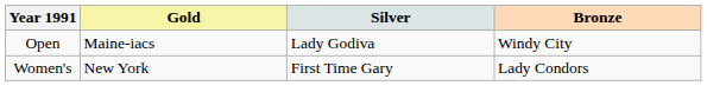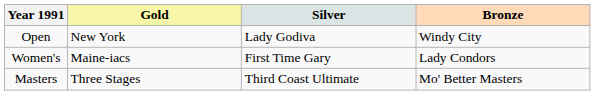Open | Gold: Maine-iacs -> New York
Women's | Gold: New York -> Maine-iacs
+ row: Masters | Three Stages | Third Coast Ultimate | Mo' Better Masters
